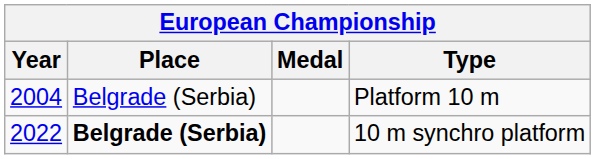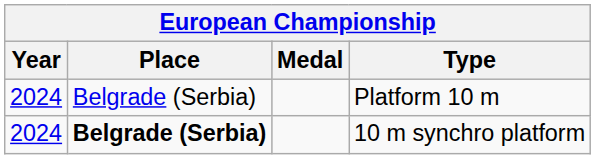Platform 10 m | Year: 2004 -> 2024
10 m synchro platform | Year: 2022 -> 2024
